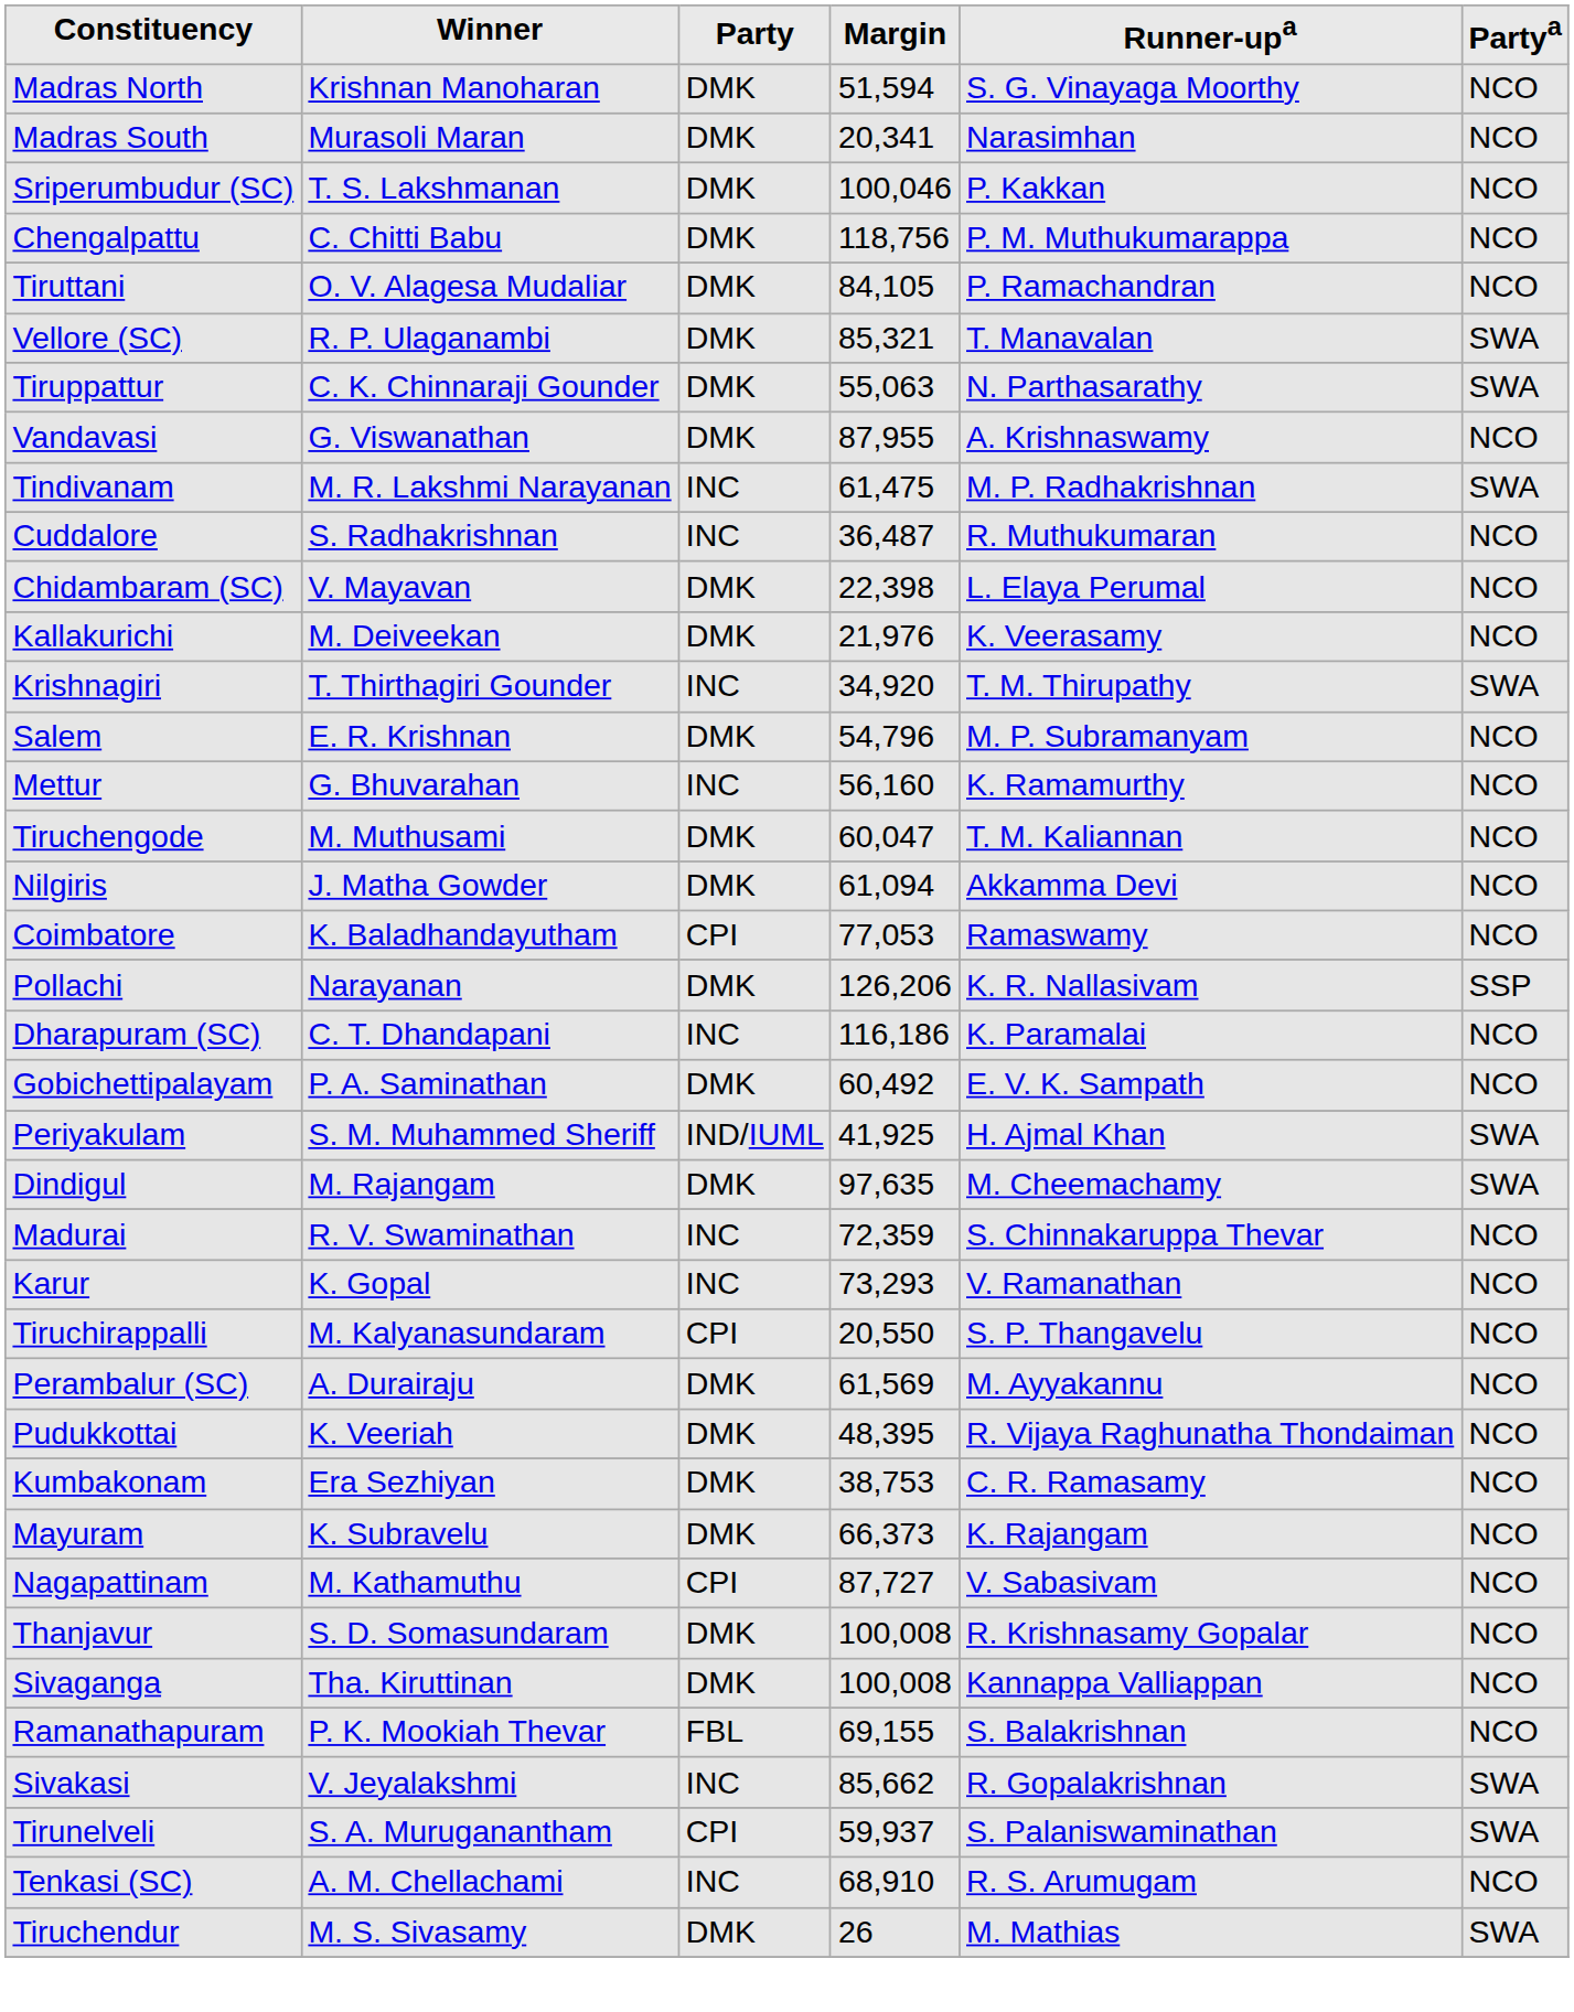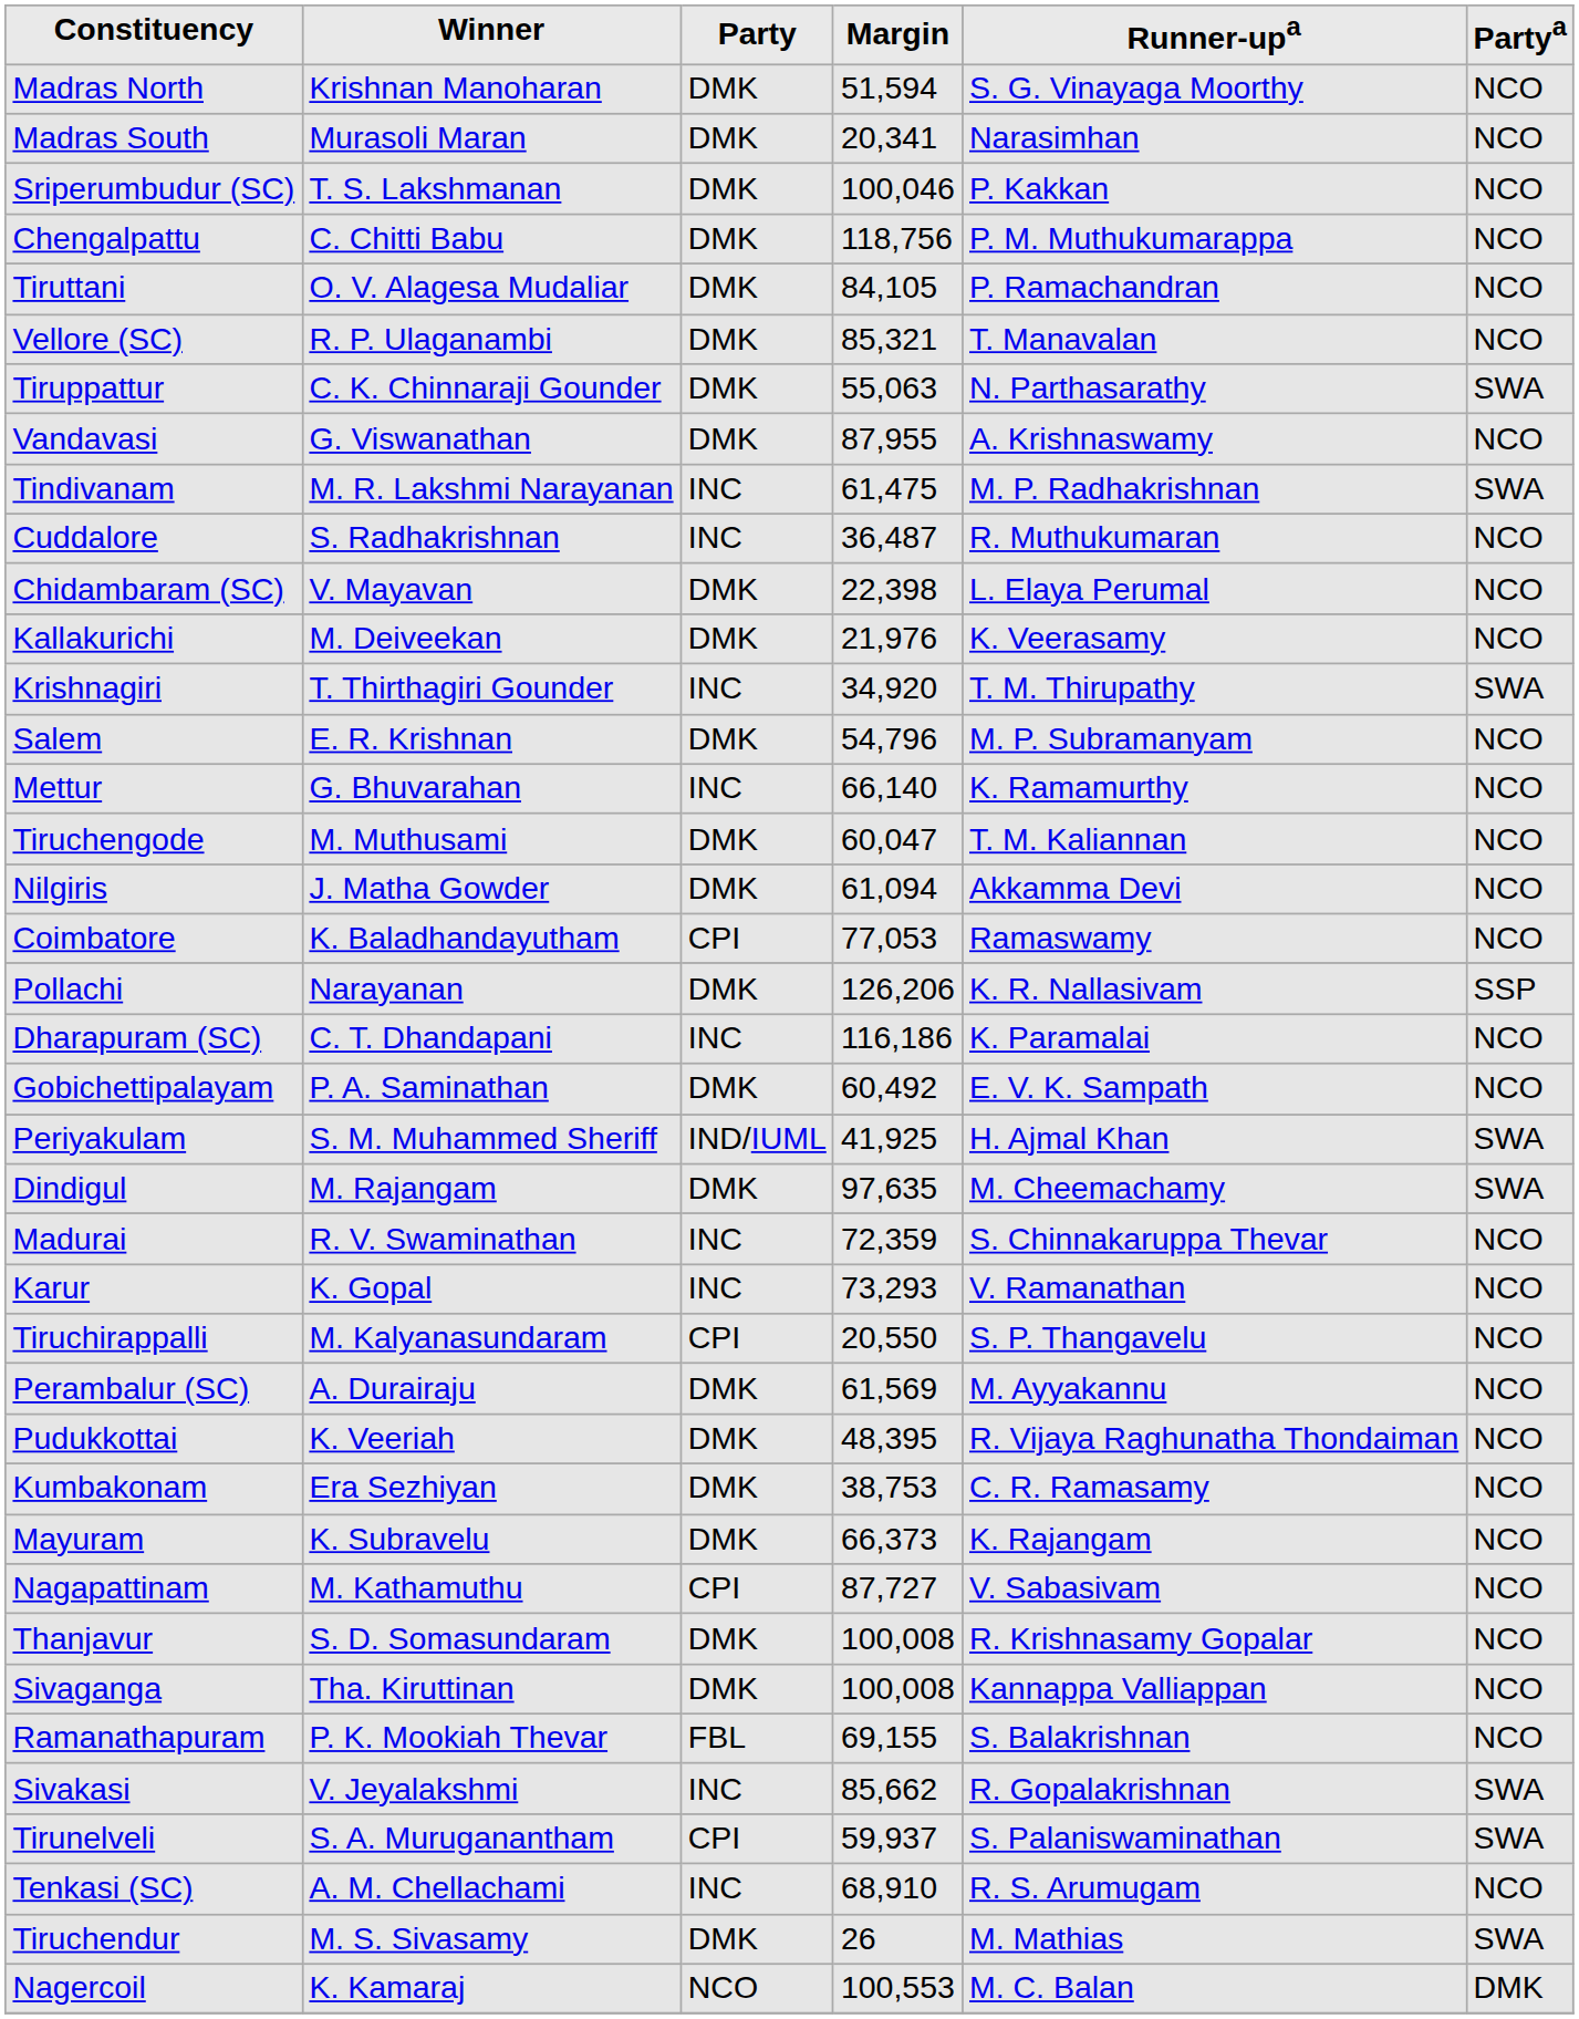Vellore (SC) | Partya: SWA -> NCO
Mettur | Margin: 56,160 -> 66,140
+ row: Nagercoil | K. Kamaraj | NCO | 100,553 | M. C. Balan | DMK
